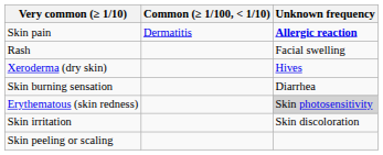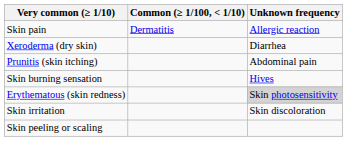Skin pain | Unknown frequency: bold -> normal
- row: Rash | Facial swelling
Xeroderma (dry skin) | Unknown frequency: Hives -> Diarrhea
+ row: Prunitis (skin itching) | Abdominal pain
Skin burning sensation | Unknown frequency: Diarrhea -> Hives
